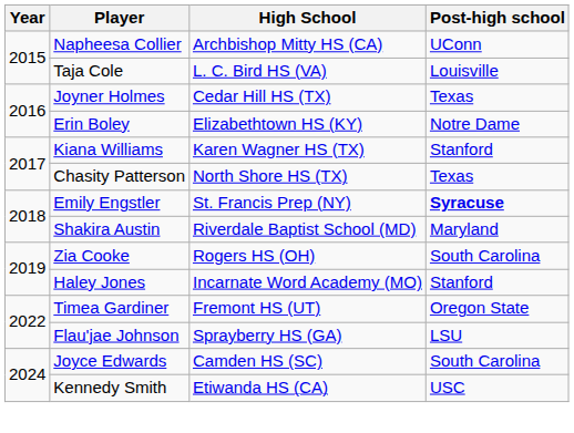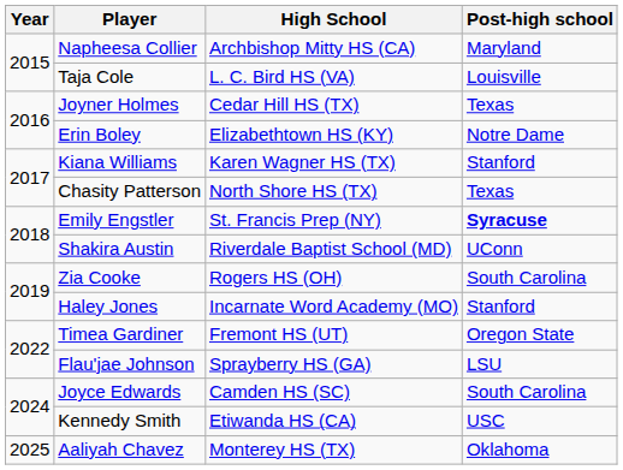Napheesa Collier | Post-high school: UConn -> Maryland
Shakira Austin | Post-high school: Maryland -> UConn
+ row: 2025 | Aaliyah Chavez | Monterey HS (TX) | Oklahoma
